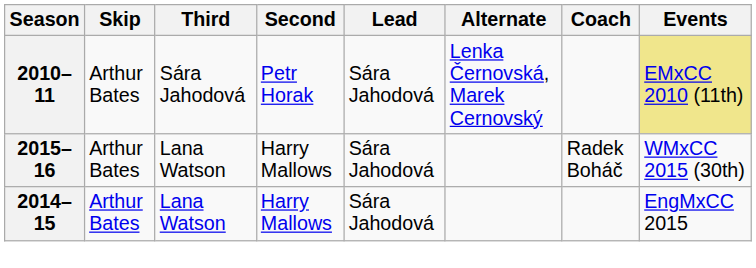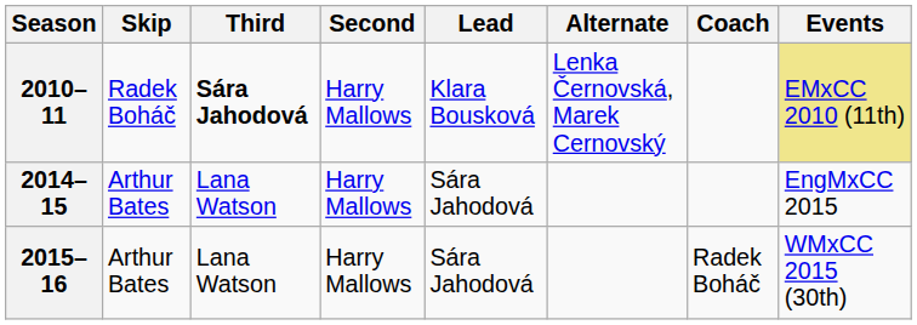2010–11 | Skip: Arthur Bates -> Radek Boháč
2010–11 | Third: normal -> bold
2010–11 | Second: Petr Horak -> Harry Mallows
2010–11 | Lead: Sára Jahodová -> Klara Bousková
rows swapped: 2014–15 <-> 2015–16
